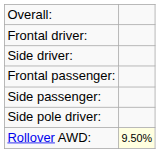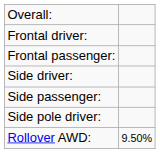rows swapped: Frontal passenger: <-> Side driver:
Rollover AWD: | column 2: lightyellow background -> no background
